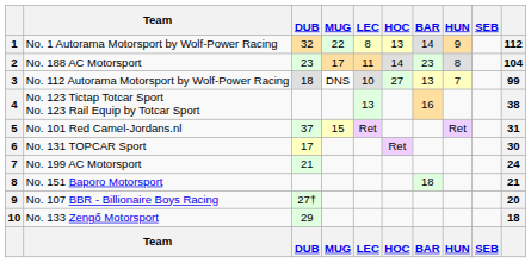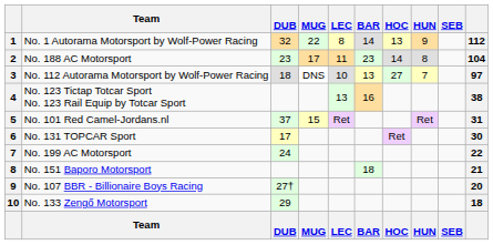columns swapped: HOC <-> BAR
No. 112 Autorama Motorsport by Wolf-Power Racing | column 10: 99 -> 97
No. 199 AC Motorsport | DUB: 21 -> 24
No. 199 AC Motorsport | column 10: 24 -> 22
